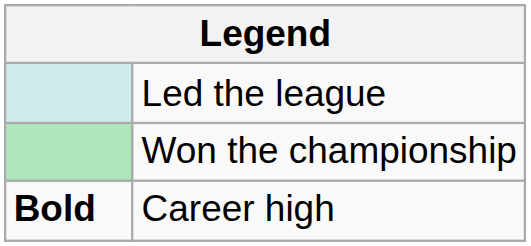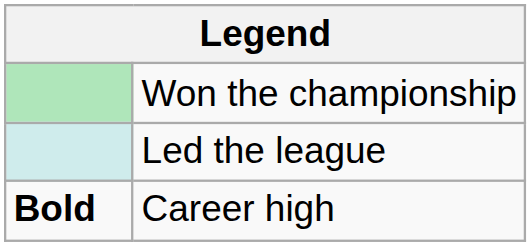rows swapped: Won the championship <-> Led the league
